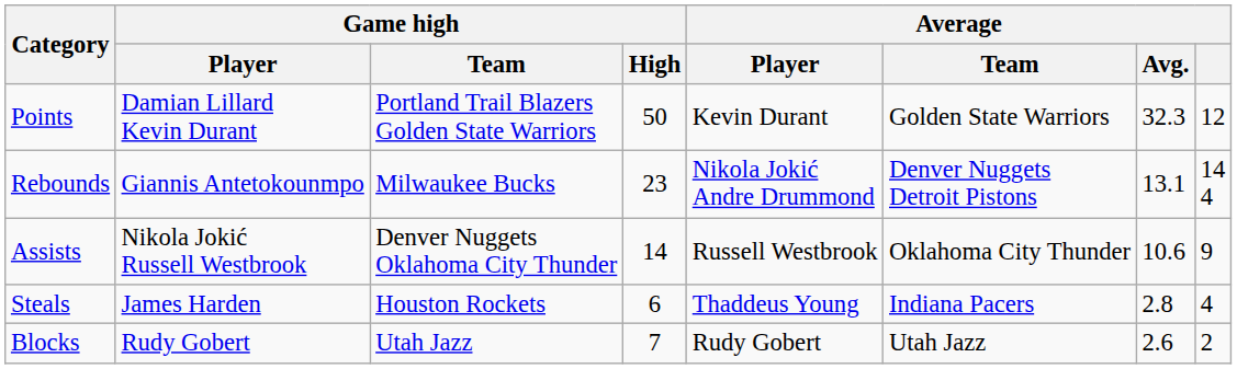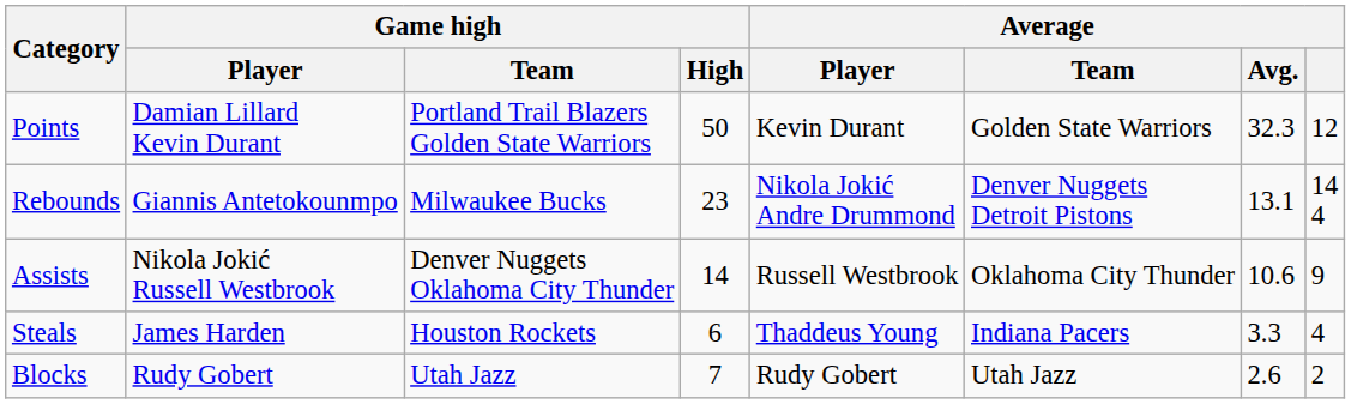Steals | Average / Avg.: 2.8 -> 3.3
